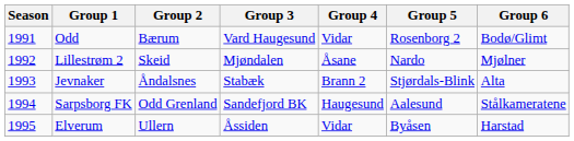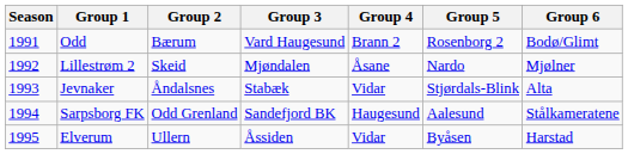Odd | Group 4: Vidar -> Brann 2
Jevnaker | Group 4: Brann 2 -> Vidar
